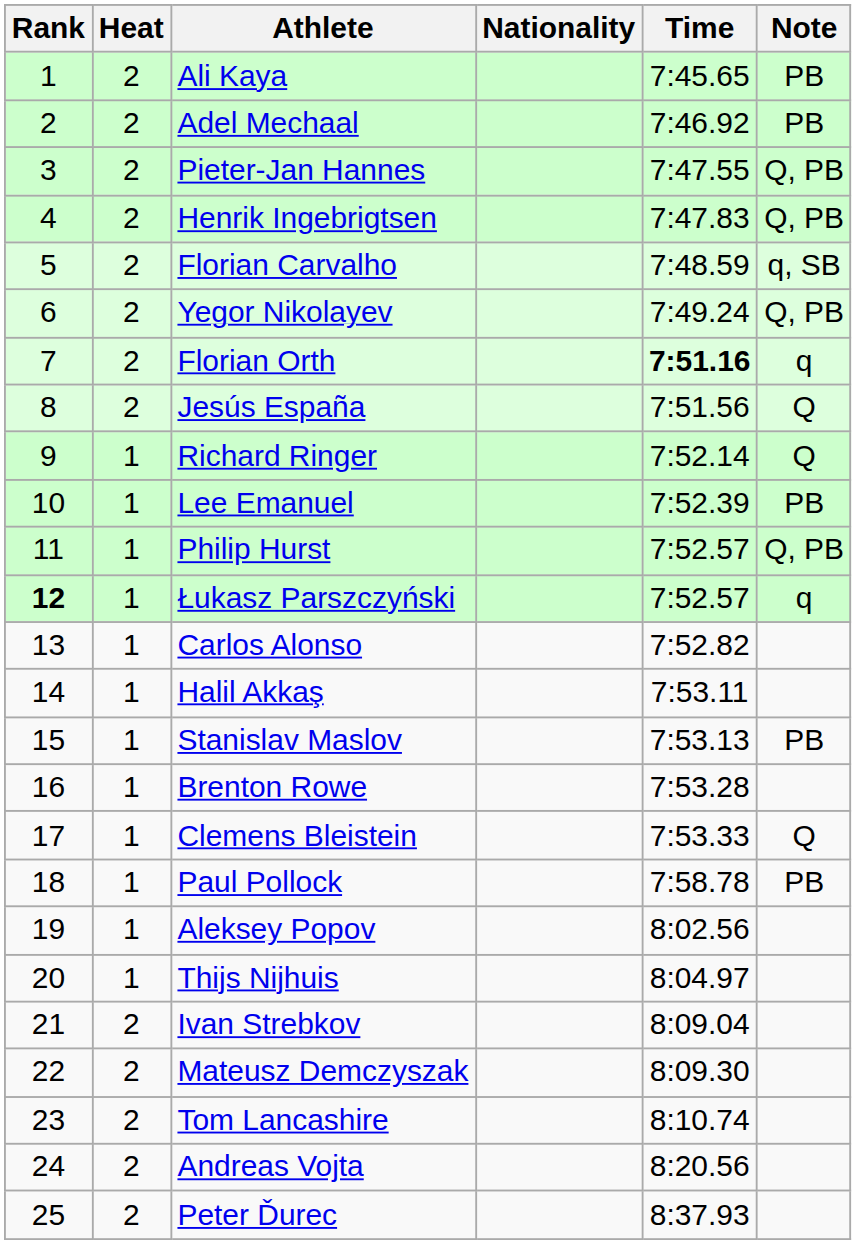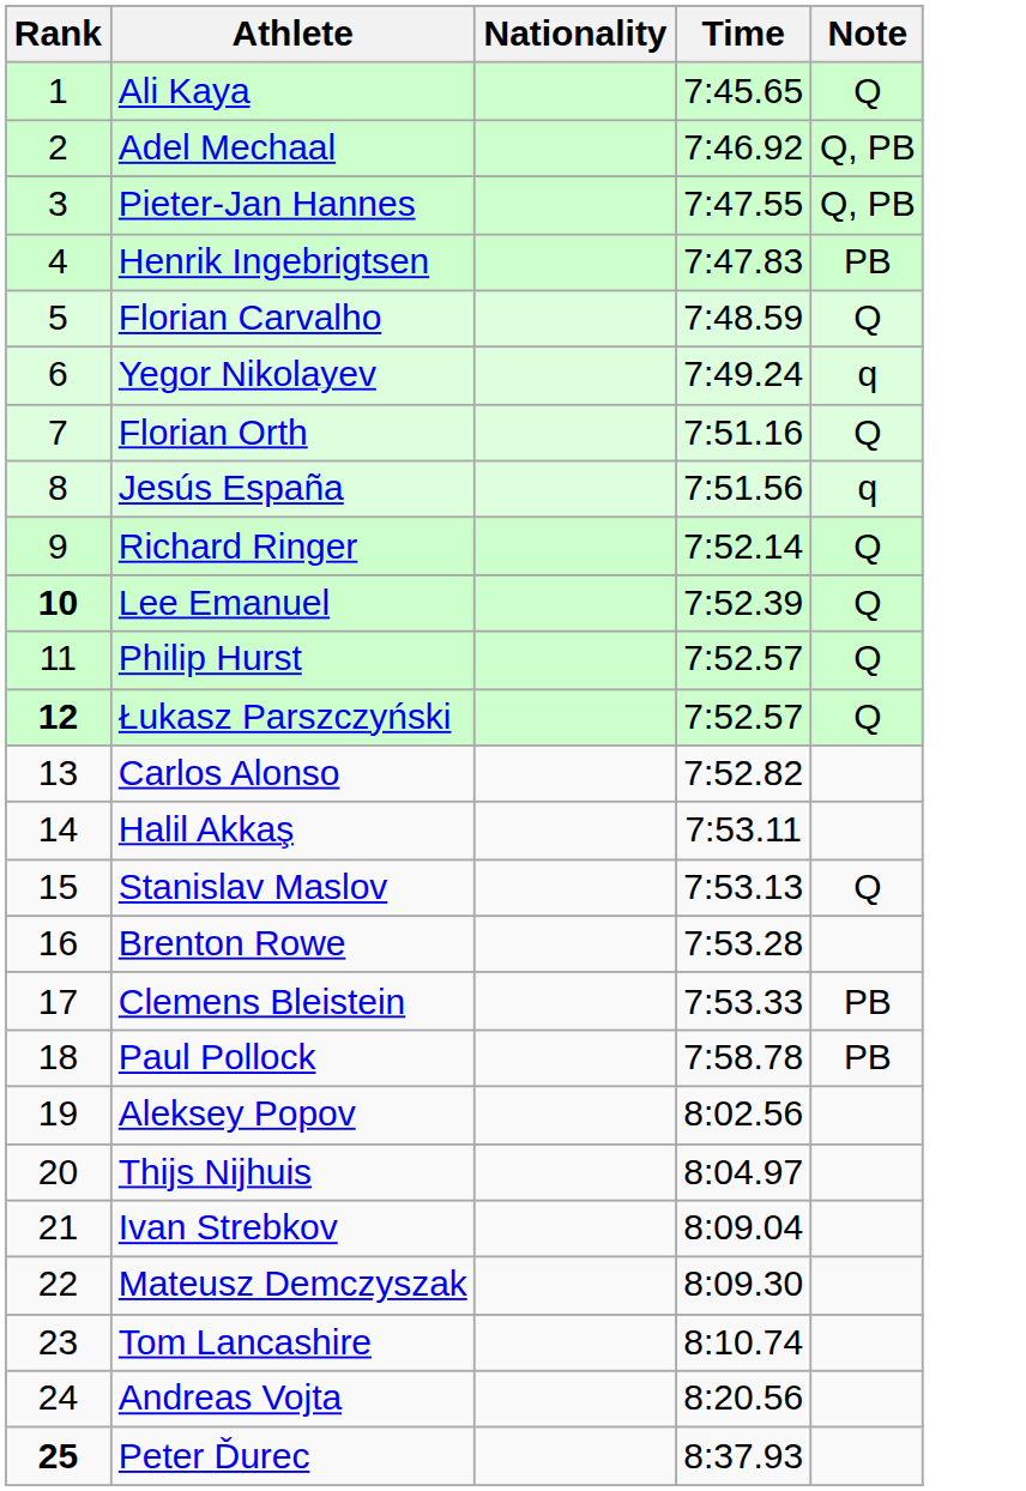- column: Heat | 2 | 2 | 2 | 2 | 2 | 2 | 2 | 2 | 1 | 1 | 1 | 1 | 1 | 1 | 1 | 1 | 1 | 1 | 1 | 1 | 2 | 2 | 2 | 2 | 2
Ali Kaya | Note: PB -> Q
Adel Mechaal | Note: PB -> Q, PB
Henrik Ingebrigtsen | Note: Q, PB -> PB
Florian Carvalho | Note: q, SB -> Q
Yegor Nikolayev | Note: Q, PB -> q
Florian Orth | Time: bold -> normal
Florian Orth | Note: q -> Q
Jesús España | Note: Q -> q
Lee Emanuel | Rank: normal -> bold
Lee Emanuel | Note: PB -> Q
Philip Hurst | Note: Q, PB -> Q
Łukasz Parszczyński | Note: q -> Q
Stanislav Maslov | Note: PB -> Q
Clemens Bleistein | Note: Q -> PB
Peter Ďurec | Rank: normal -> bold
